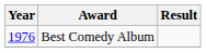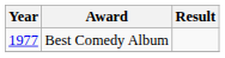Best Comedy Album | Year: 1976 -> 1977
